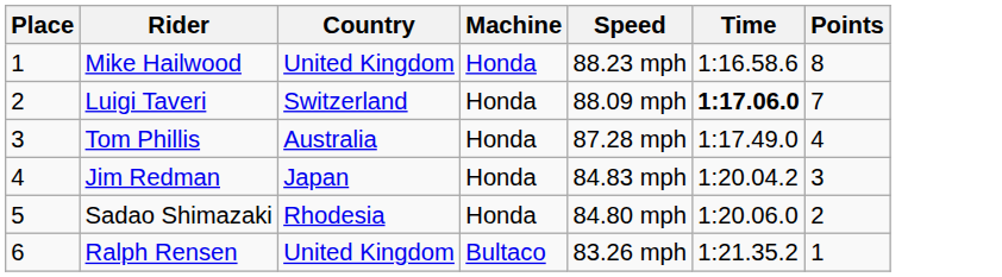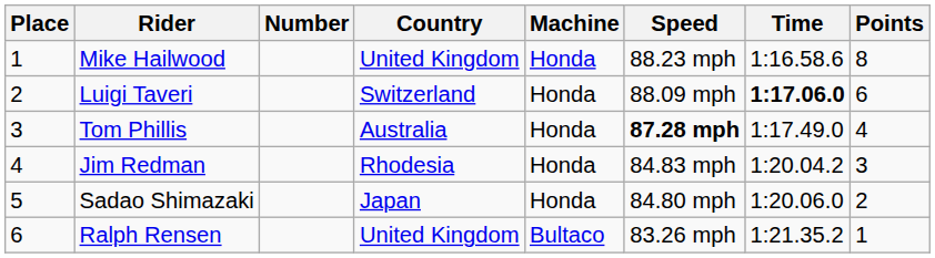+ column: Number
Luigi Taveri | Points: 7 -> 6
Tom Phillis | Speed: normal -> bold
Jim Redman | Country: Japan -> Rhodesia
Sadao Shimazaki | Country: Rhodesia -> Japan
